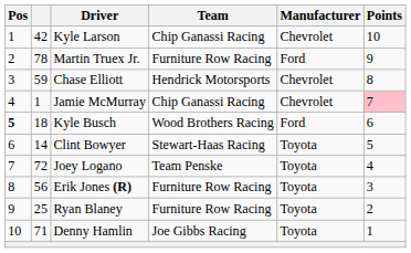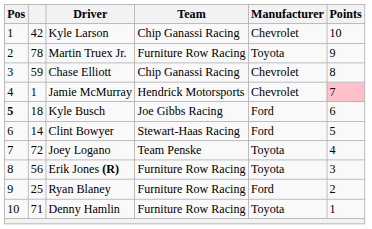Martin Truex Jr. | Manufacturer: Ford -> Toyota
Chase Elliott | Team: Hendrick Motorsports -> Chip Ganassi Racing
Jamie McMurray | Team: Chip Ganassi Racing -> Hendrick Motorsports
Kyle Busch | Team: Wood Brothers Racing -> Joe Gibbs Racing
Clint Bowyer | Manufacturer: Toyota -> Ford
Ryan Blaney | Manufacturer: Toyota -> Ford
Denny Hamlin | Team: Joe Gibbs Racing -> Furniture Row Racing
